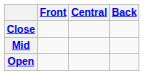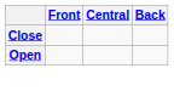- row: Mid
